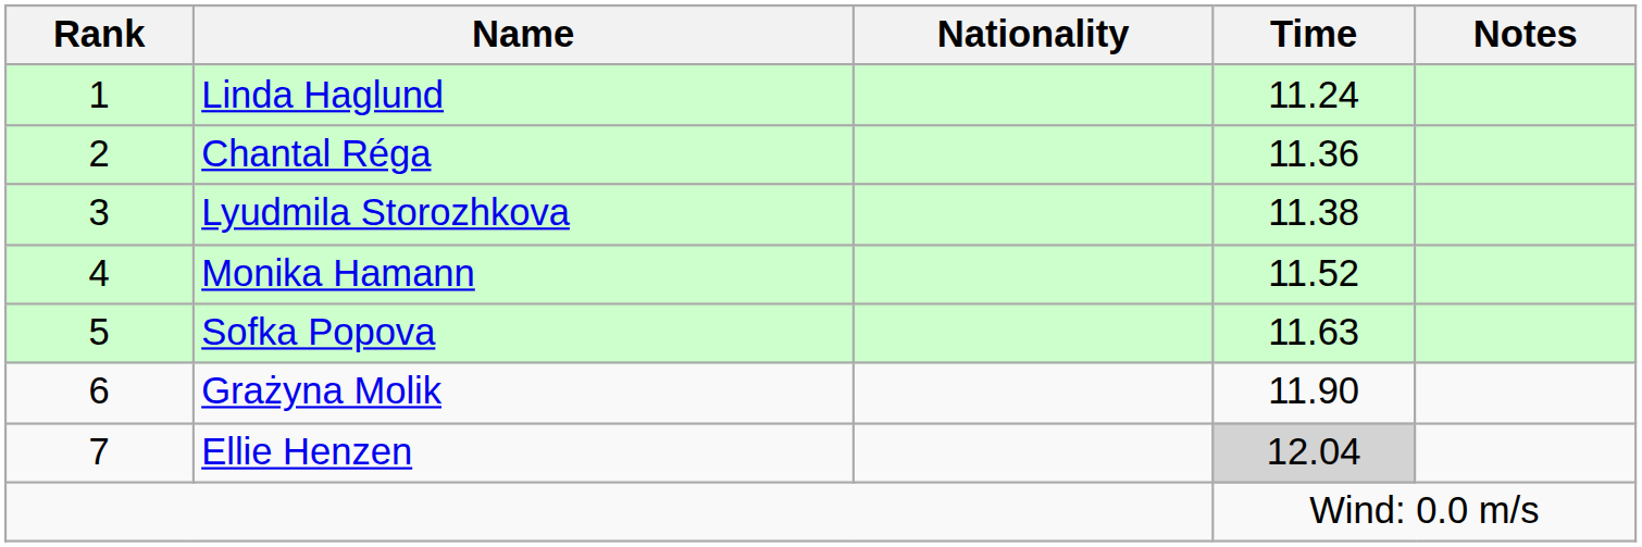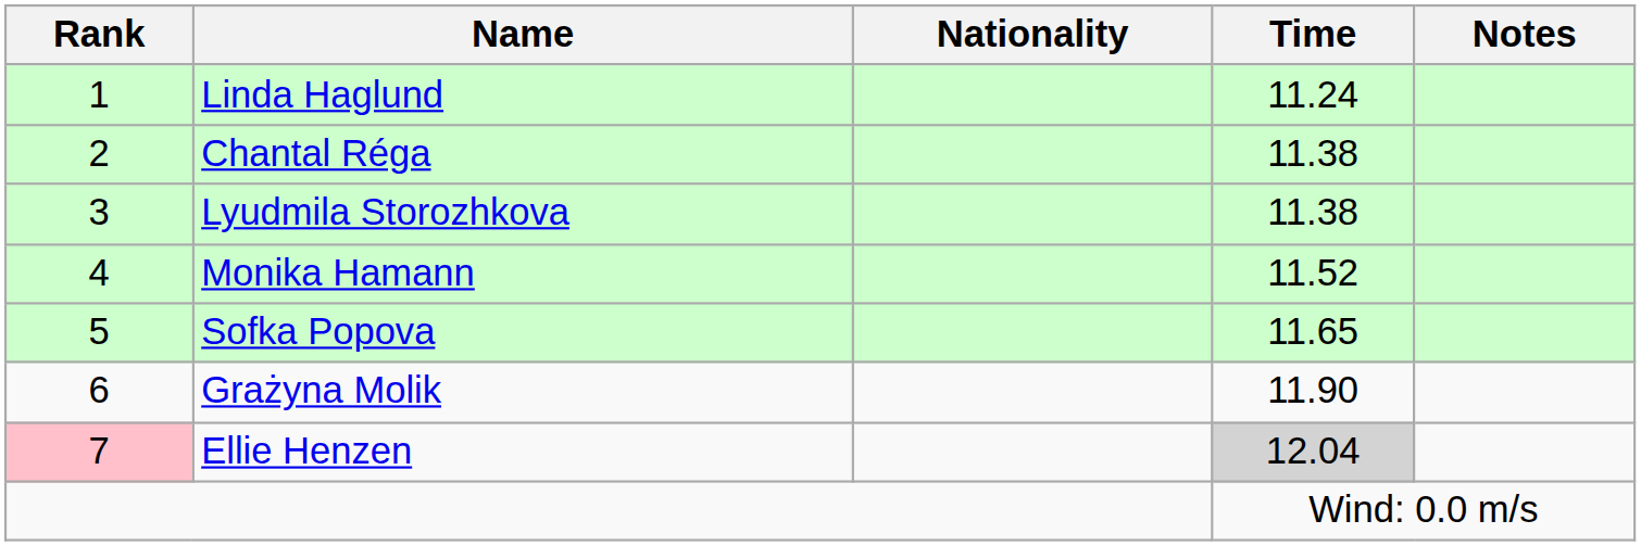Chantal Réga | Time: 11.36 -> 11.38
Sofka Popova | Time: 11.63 -> 11.65
Ellie Henzen | Rank: no background -> pink background
